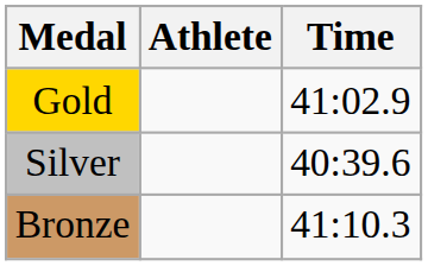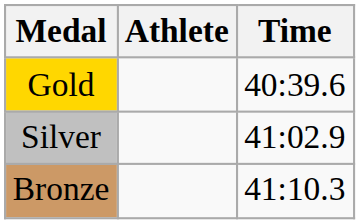Gold | Time: 41:02.9 -> 40:39.6
Silver | Time: 40:39.6 -> 41:02.9
